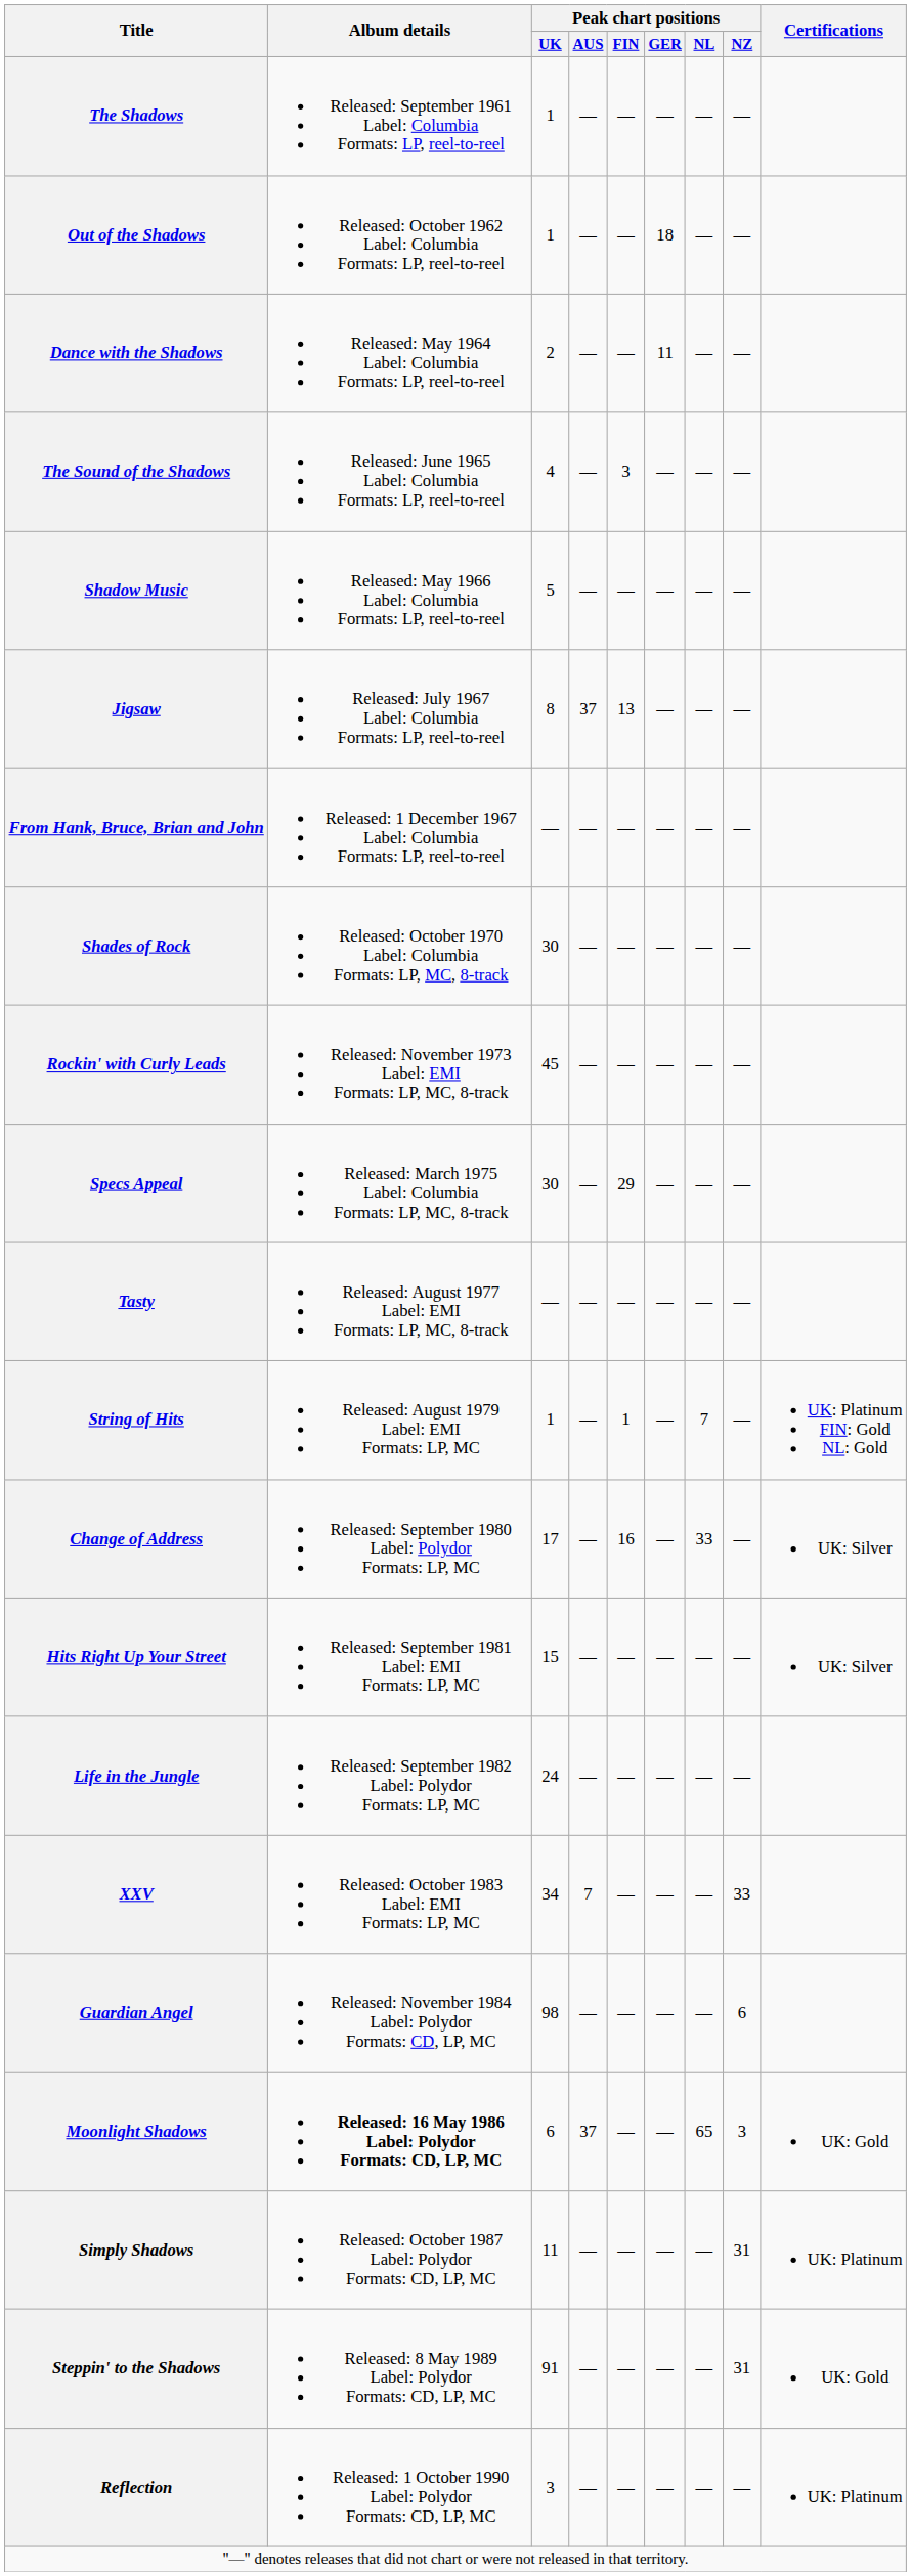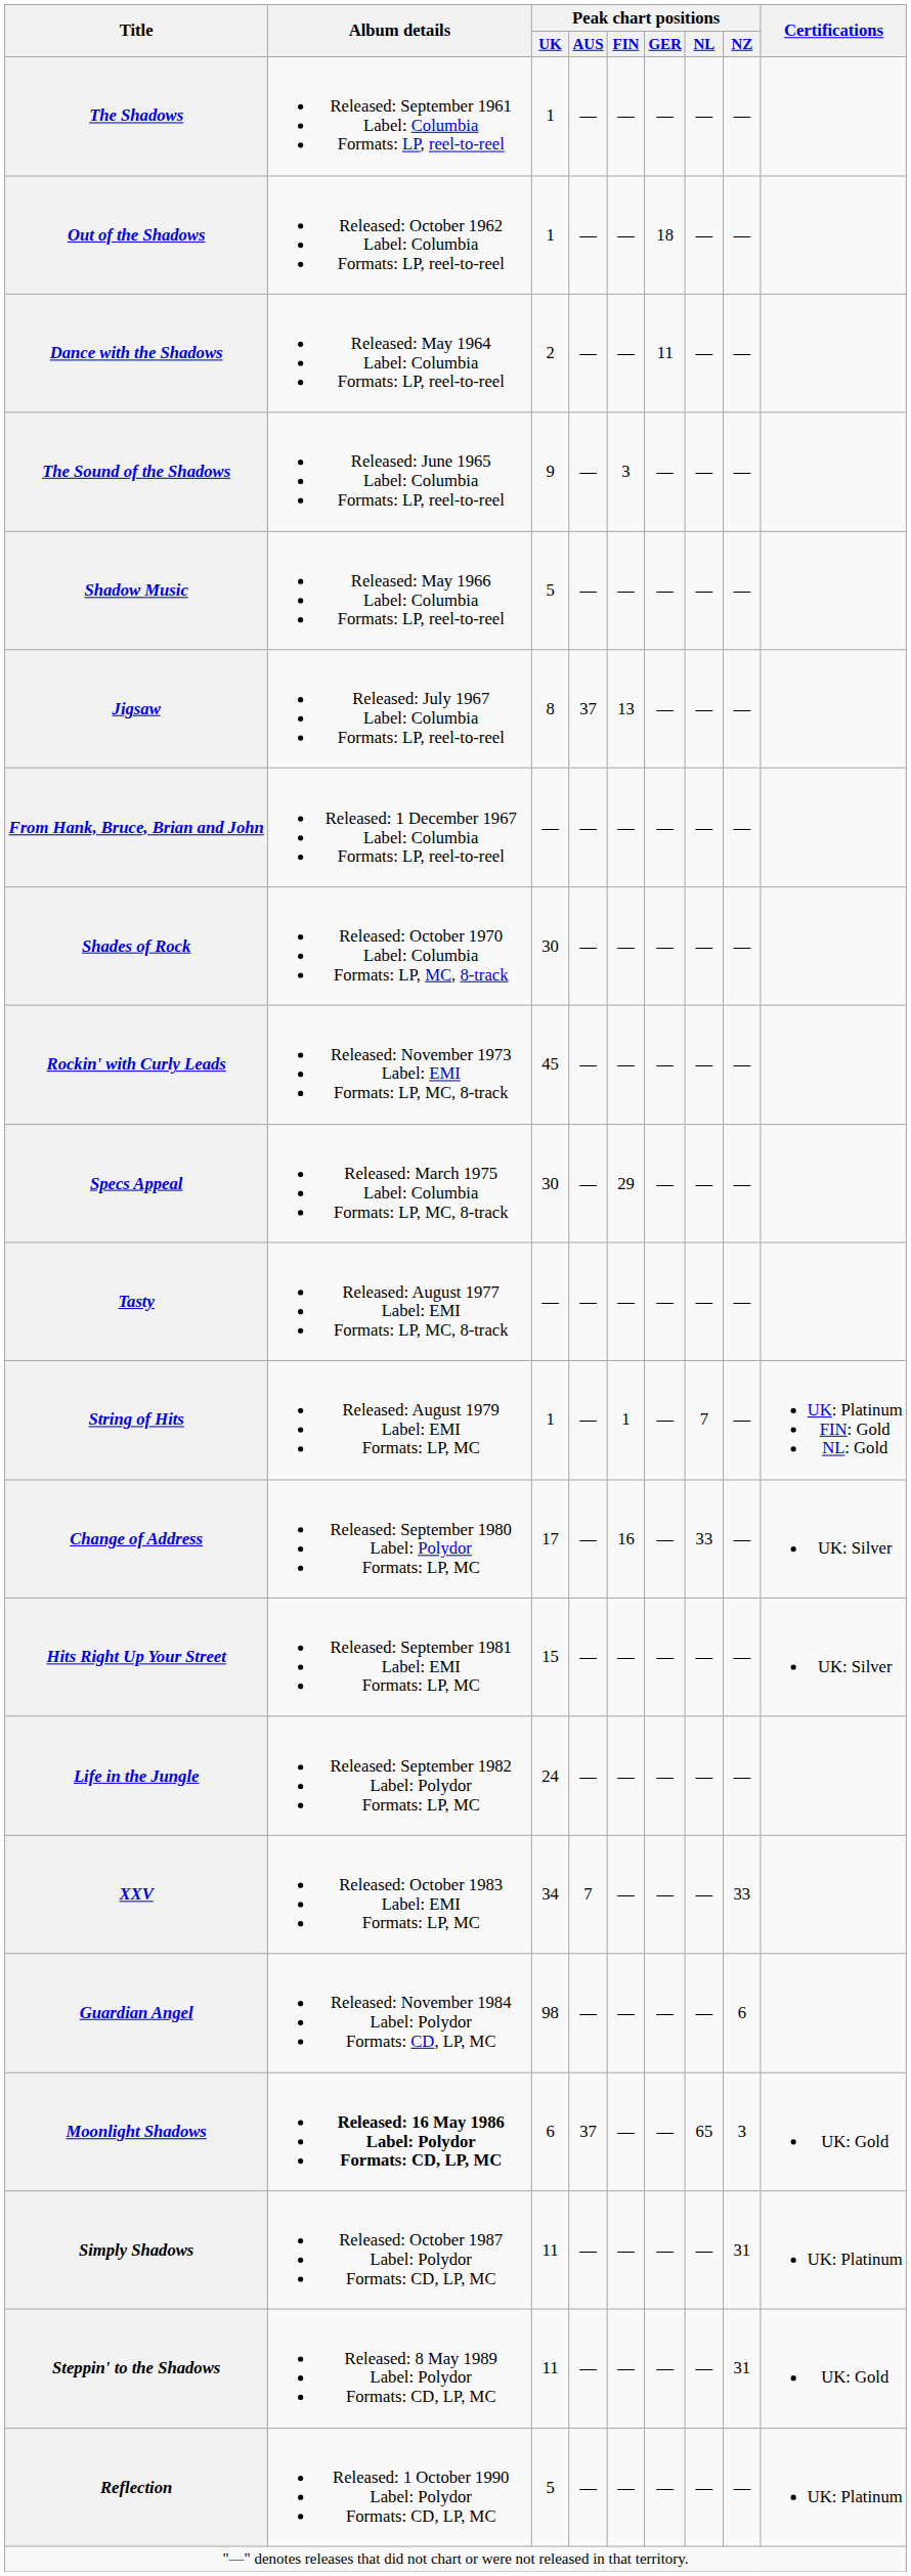The Sound of the Shadows | Peak chart positions / UK: 4 -> 9
Steppin' to the Shadows | Peak chart positions / UK: 91 -> 11
Reflection | Peak chart positions / UK: 3 -> 5
